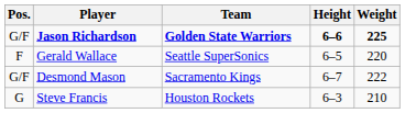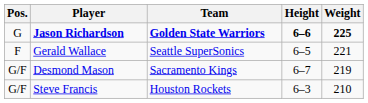Jason Richardson | Pos.: G/F -> G
Gerald Wallace | Weight: 220 -> 221
Desmond Mason | Weight: 222 -> 219
Steve Francis | Pos.: G -> G/F
